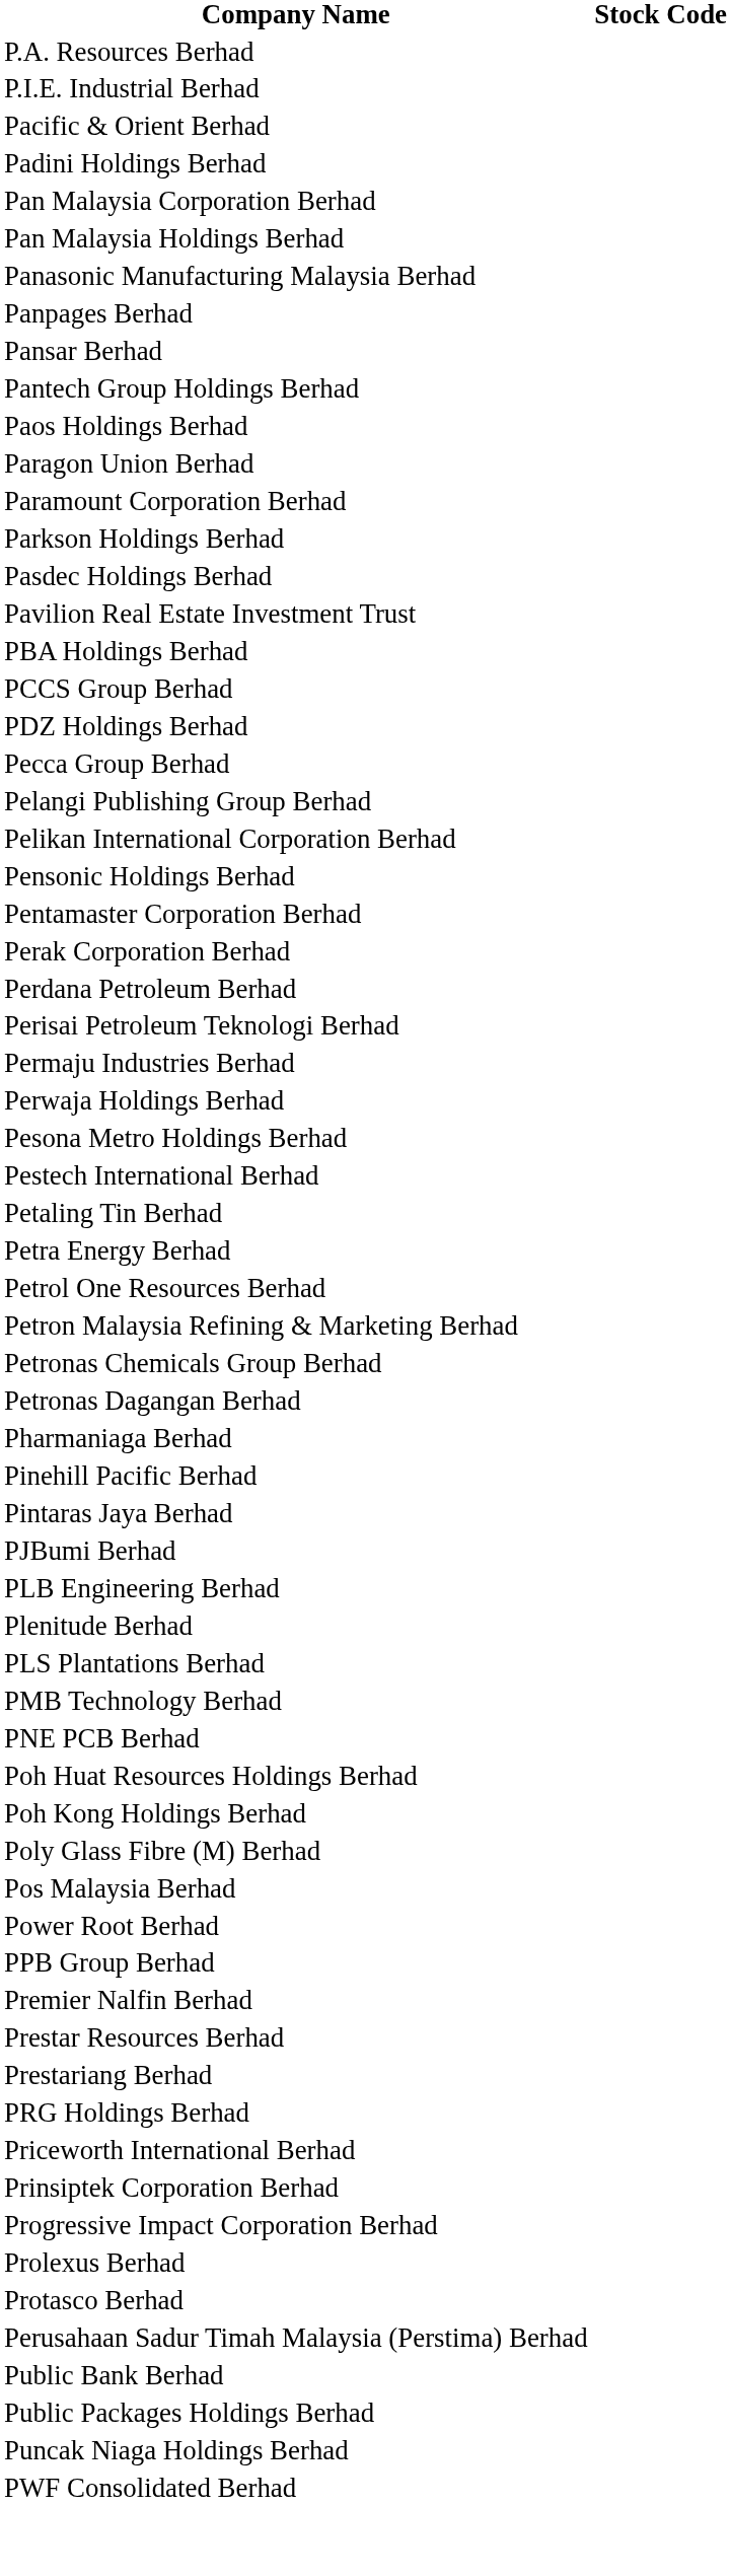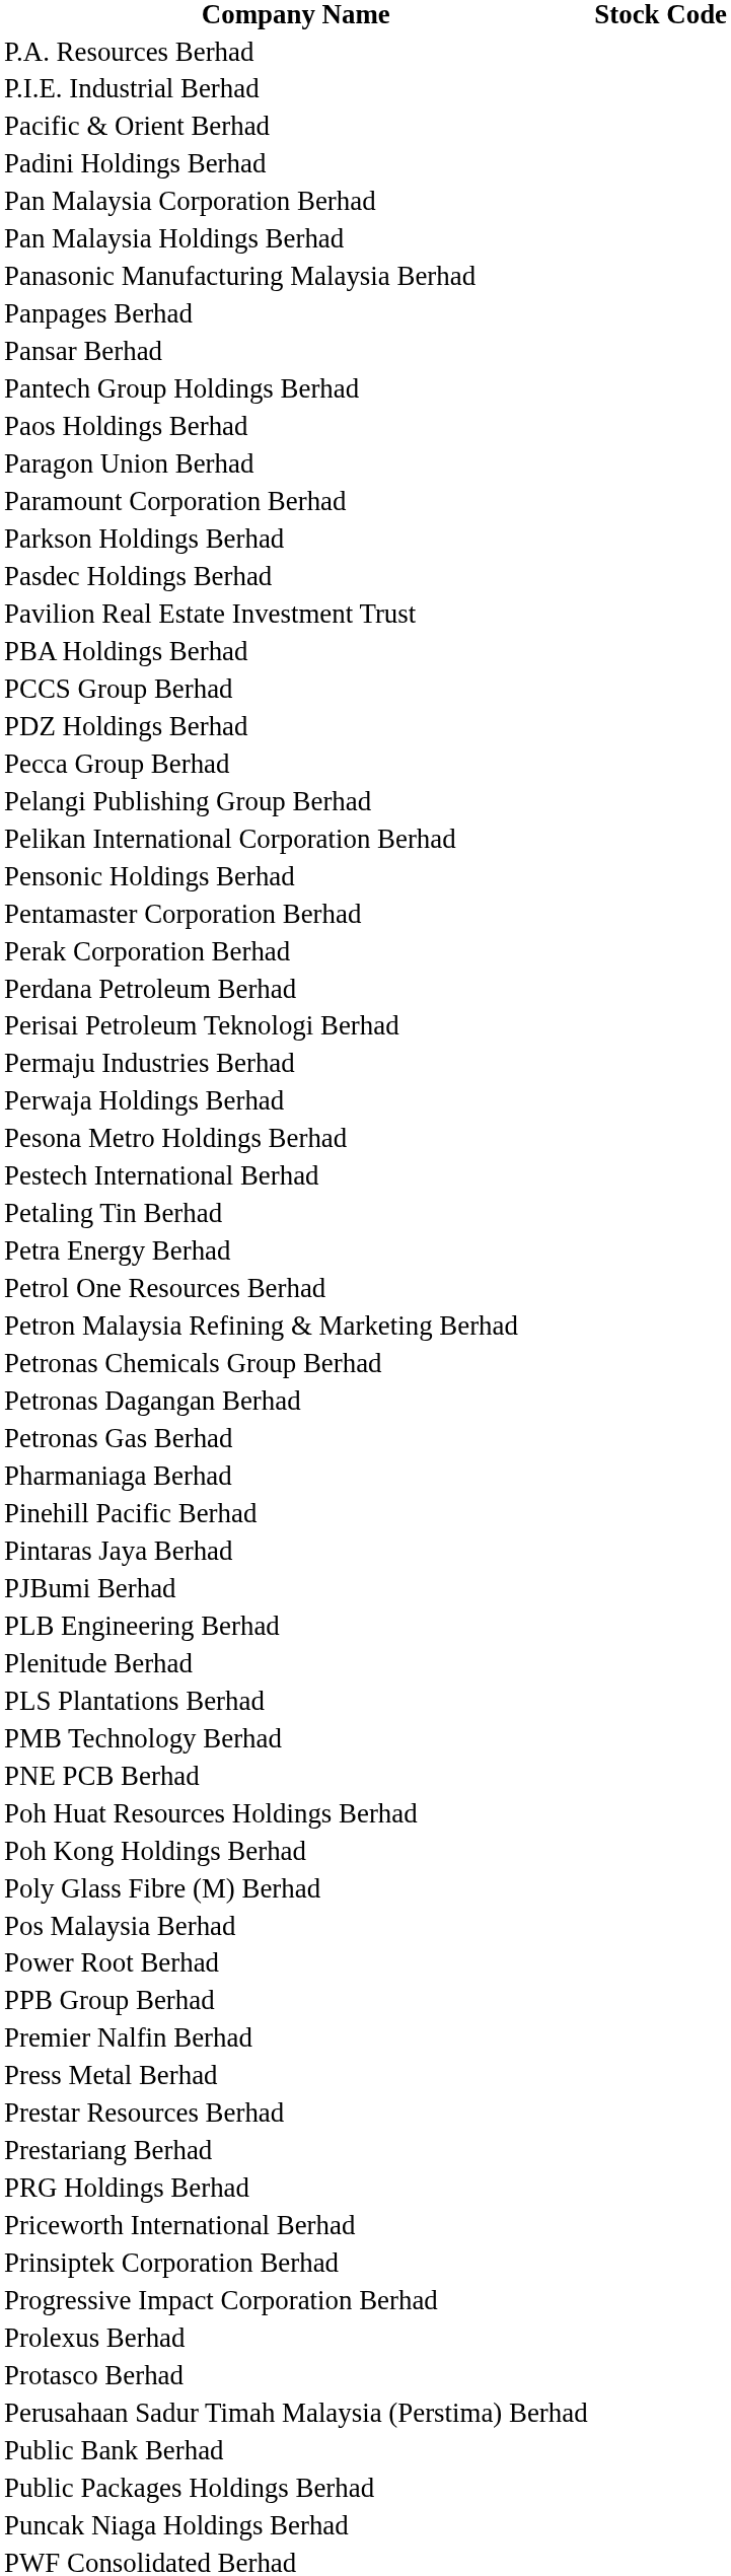+ row: Petronas Gas Berhad
+ row: Press Metal Berhad
